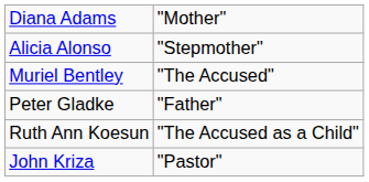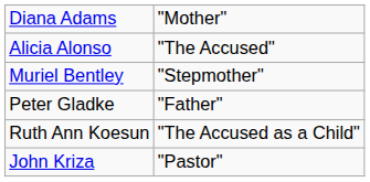Alicia Alonso | column 2: "Stepmother" -> "The Accused"
Muriel Bentley | column 2: "The Accused" -> "Stepmother"
